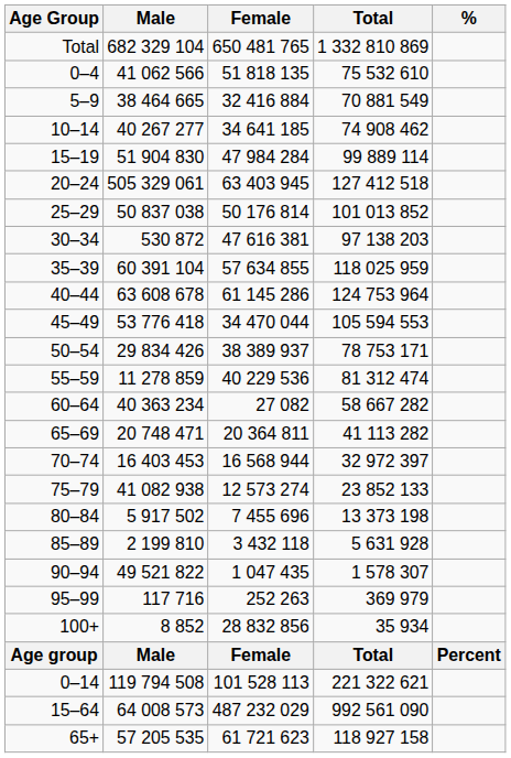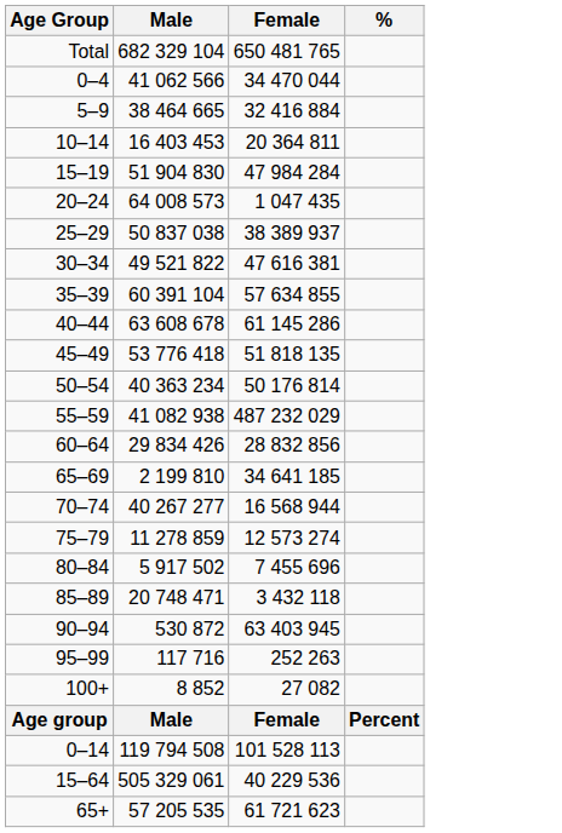- column: Total | 1 332 810 869 | 75 532 610 | 70 881 549 | 74 908 462 | 99 889 114 | 127 412 518 | 101 013 852 | 97 138 203 | 118 025 959 | 124 753 964 | 105 594 553 | 78 753 171 | 81 312 474 | 58 667 282 | 41 113 282 | 32 972 397 | 23 852 133 | 13 373 198 | 5 631 928 | 1 578 307 | 369 979 | 35 934 | Total | 221 322 621 | 992 561 090 | 118 927 158
0–4 | Female: 51 818 135 -> 34 470 044
10–14 | Male: 40 267 277 -> 16 403 453
10–14 | Female: 34 641 185 -> 20 364 811
20–24 | Male: 505 329 061 -> 64 008 573
20–24 | Female: 63 403 945 -> 1 047 435
25–29 | Female: 50 176 814 -> 38 389 937
30–34 | Male: 530 872 -> 49 521 822
45–49 | Female: 34 470 044 -> 51 818 135
50–54 | Male: 29 834 426 -> 40 363 234
50–54 | Female: 38 389 937 -> 50 176 814
55–59 | Male: 11 278 859 -> 41 082 938
55–59 | Female: 40 229 536 -> 487 232 029
60–64 | Male: 40 363 234 -> 29 834 426
60–64 | Female: 27 082 -> 28 832 856
65–69 | Male: 20 748 471 -> 2 199 810
65–69 | Female: 20 364 811 -> 34 641 185
70–74 | Male: 16 403 453 -> 40 267 277
75–79 | Male: 41 082 938 -> 11 278 859
85–89 | Male: 2 199 810 -> 20 748 471
90–94 | Male: 49 521 822 -> 530 872
90–94 | Female: 1 047 435 -> 63 403 945
100+ | Female: 28 832 856 -> 27 082
15–64 | Male: 64 008 573 -> 505 329 061
15–64 | Female: 487 232 029 -> 40 229 536
